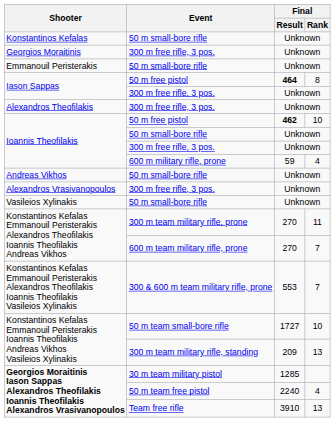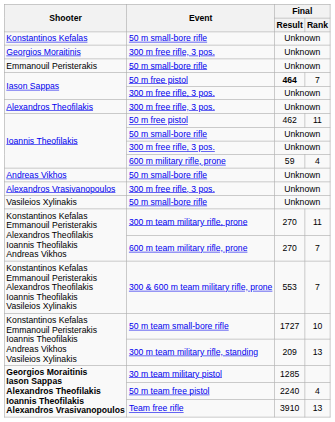Iason Sappas / 50 m free pistol | Final / Rank: 8 -> 7
Ioannis Theofilakis / 50 m free pistol | Final / Result: bold -> normal
Ioannis Theofilakis / 50 m free pistol | Final / Rank: 10 -> 11
